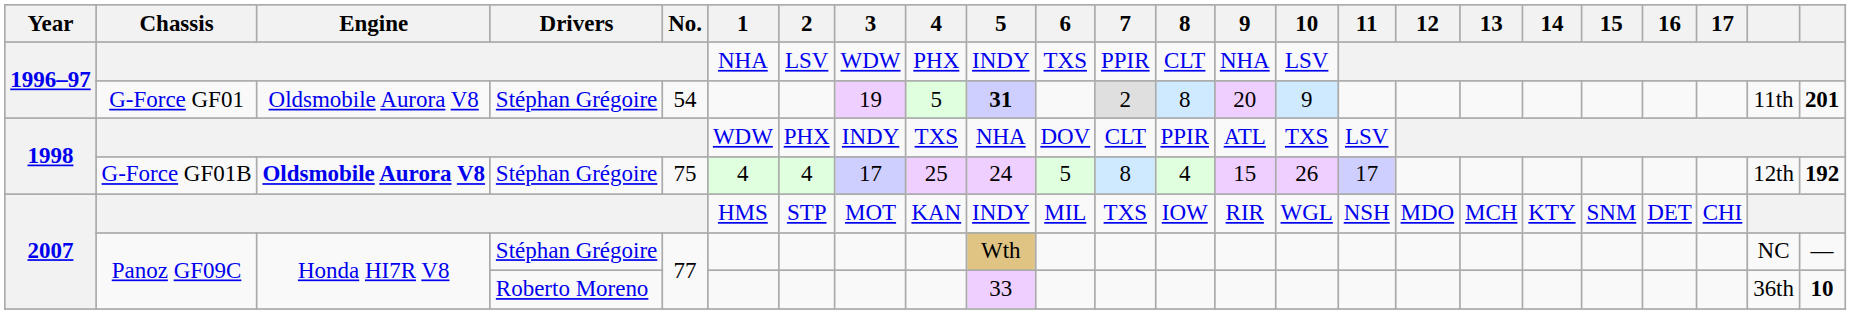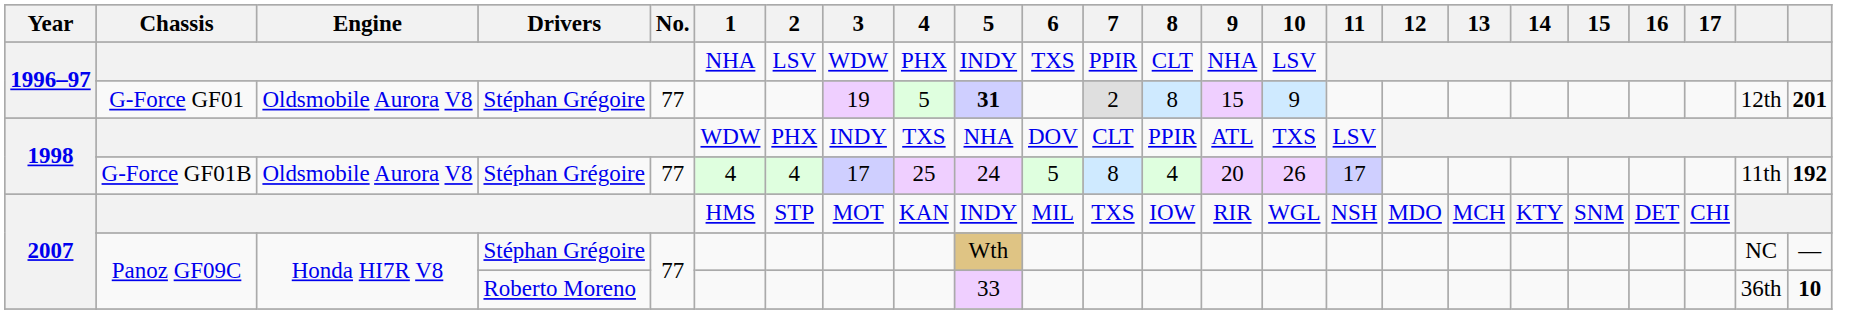G-Force GF01 | No.: 54 -> 77
G-Force GF01 | 9: 20 -> 15
G-Force GF01 | column 23: 11th -> 12th
G-Force GF01B | Engine: bold -> normal
G-Force GF01B | No.: 75 -> 77
G-Force GF01B | 9: 15 -> 20
G-Force GF01B | column 23: 12th -> 11th
